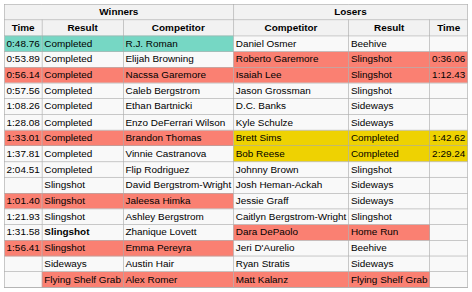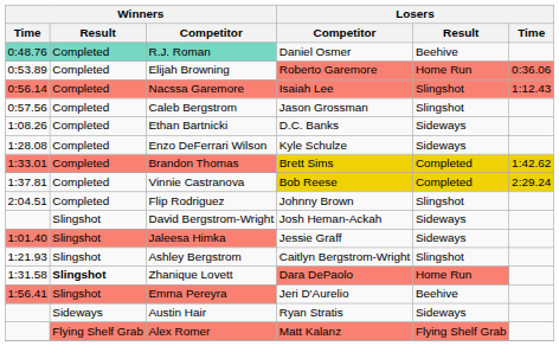Elijah Browning | Losers / Result: Slingshot -> Home Run
